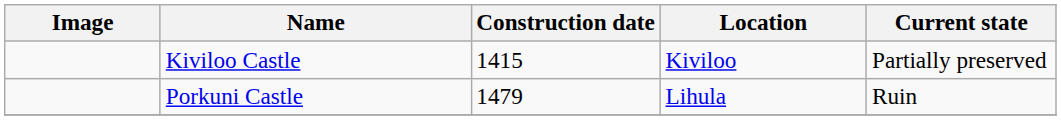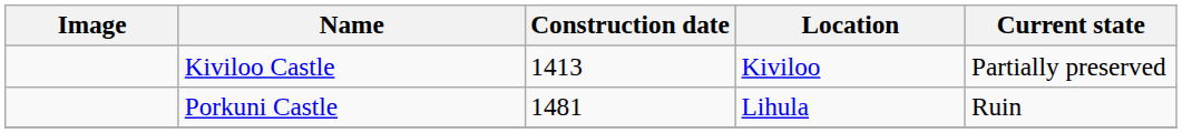Kiviloo Castle | Construction date: 1415 -> 1413
Porkuni Castle | Construction date: 1479 -> 1481
